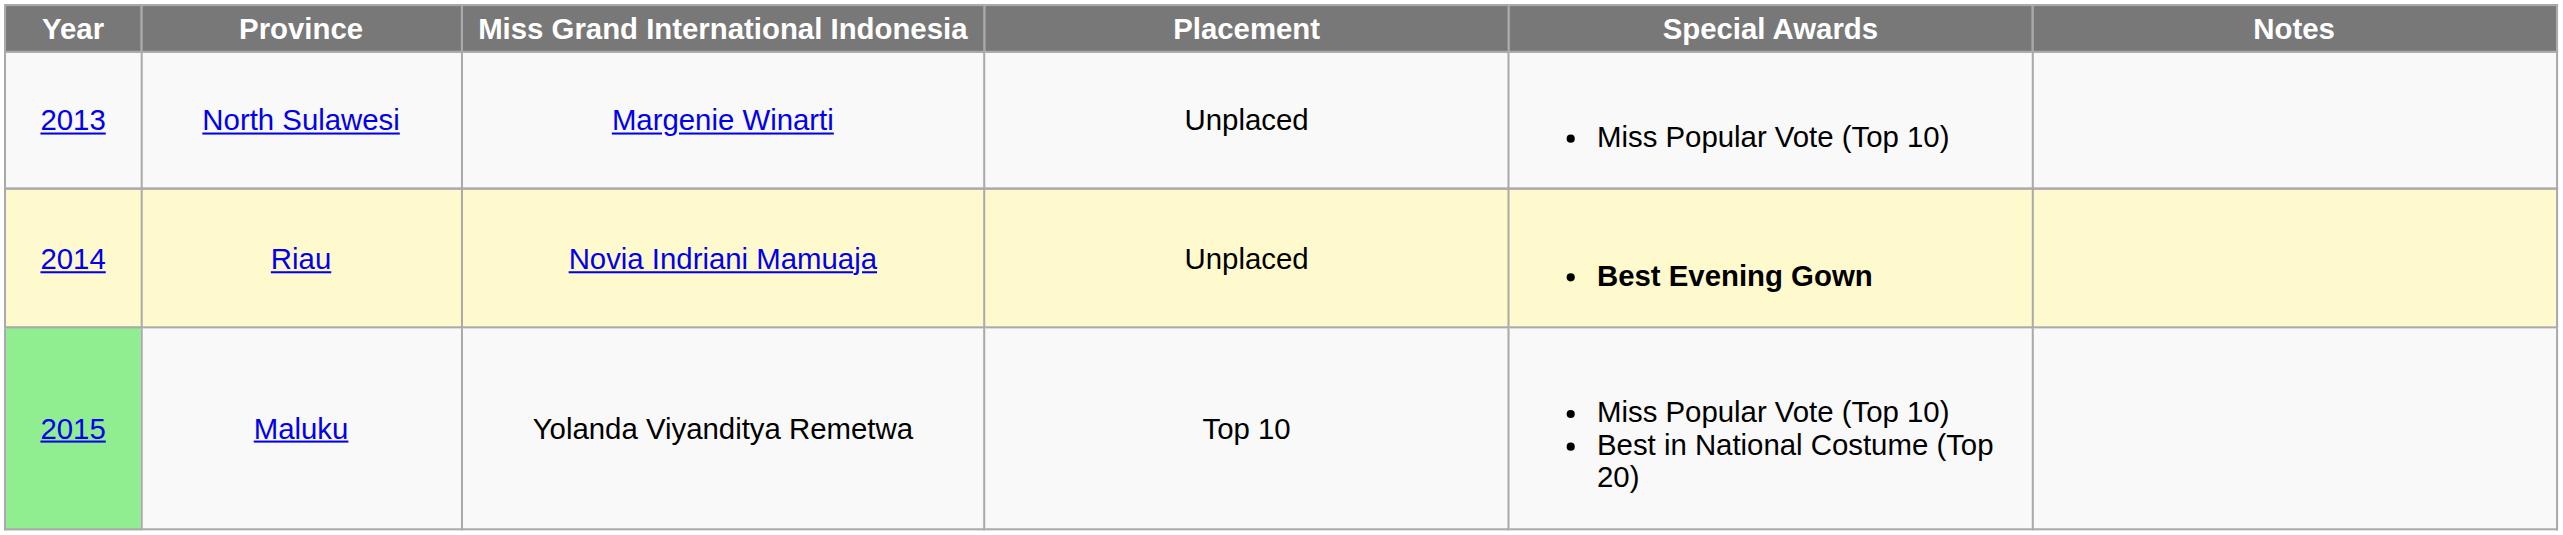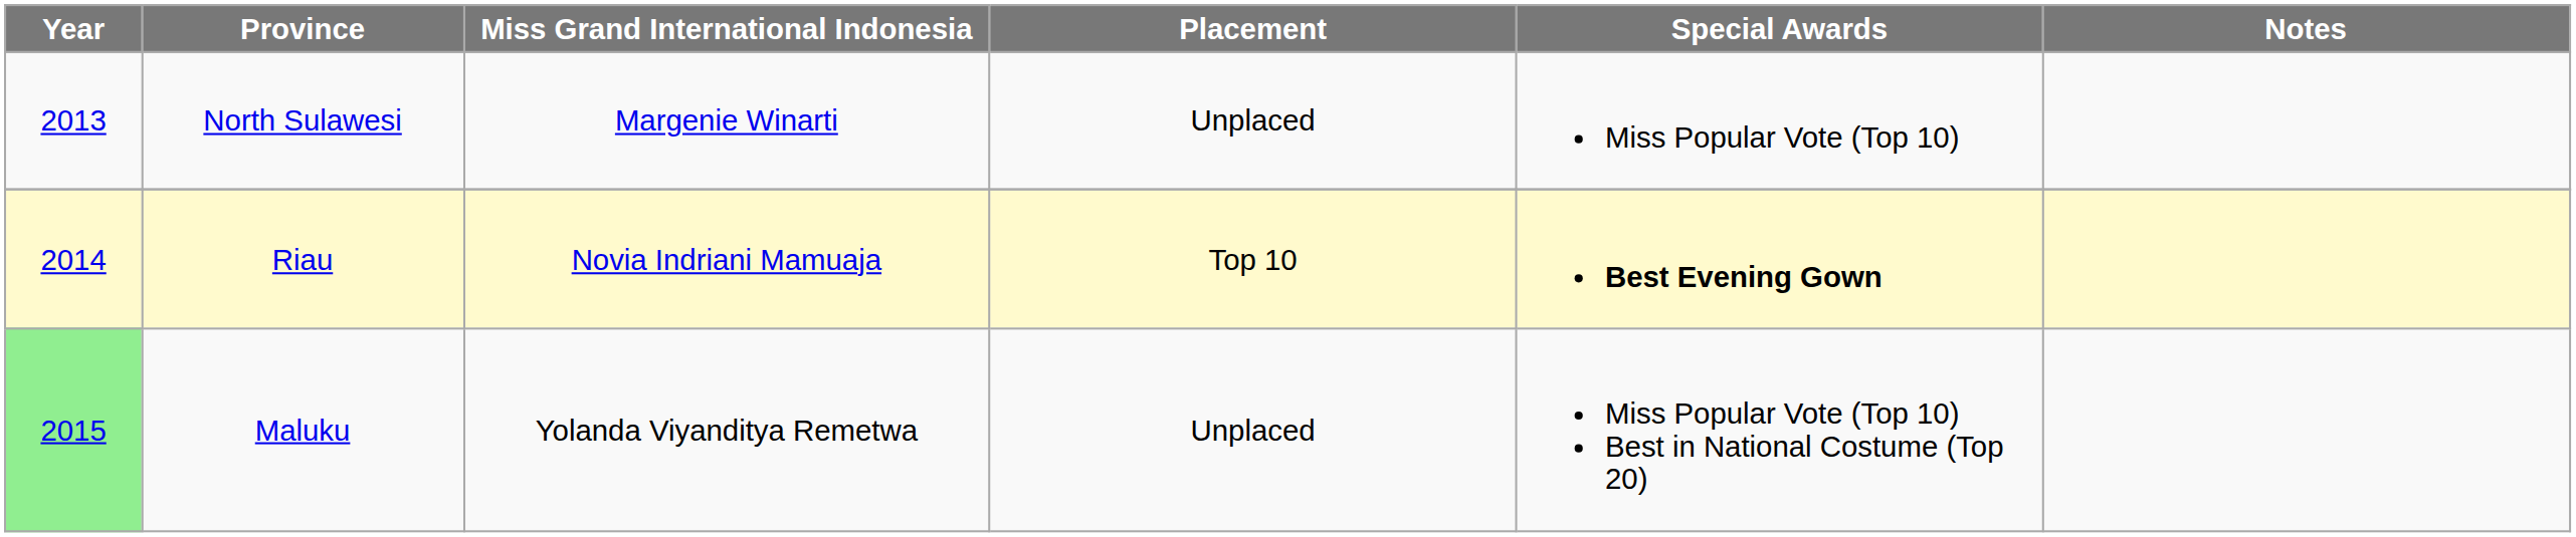Riau | Placement: Unplaced -> Top 10
Maluku | Placement: Top 10 -> Unplaced
